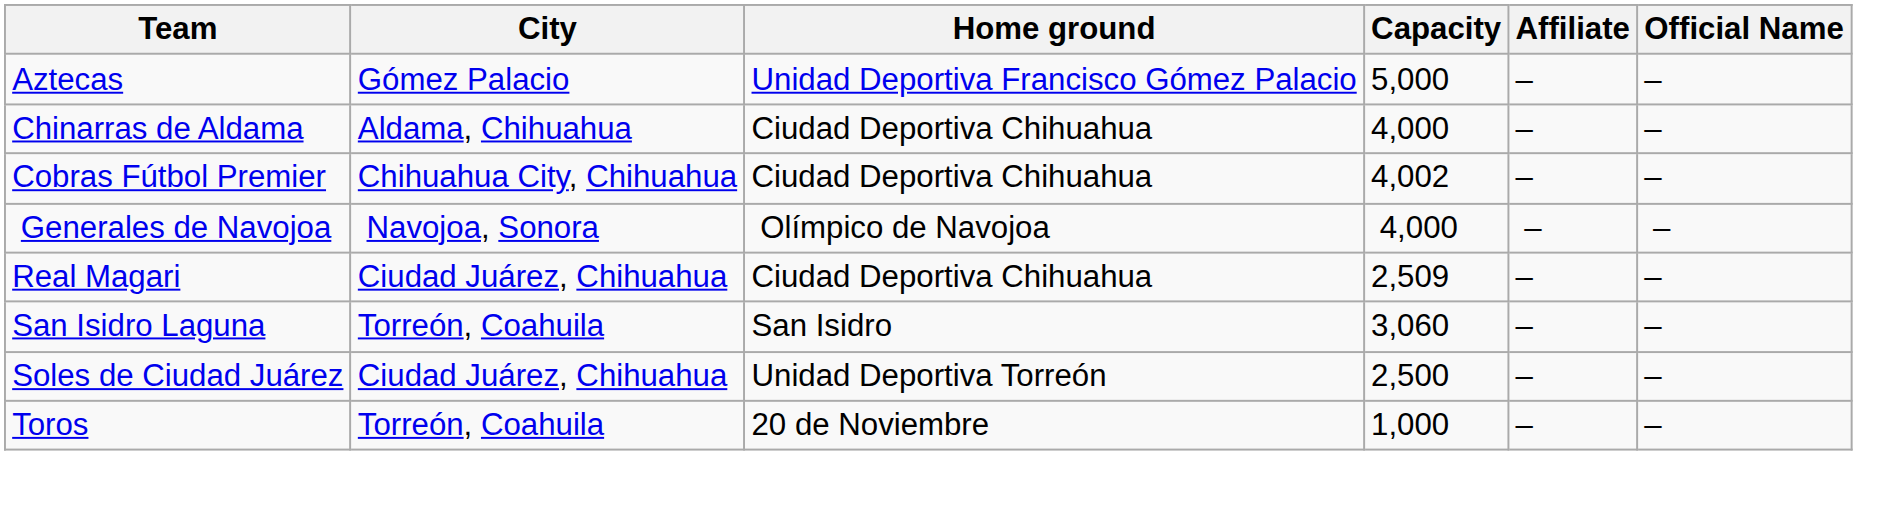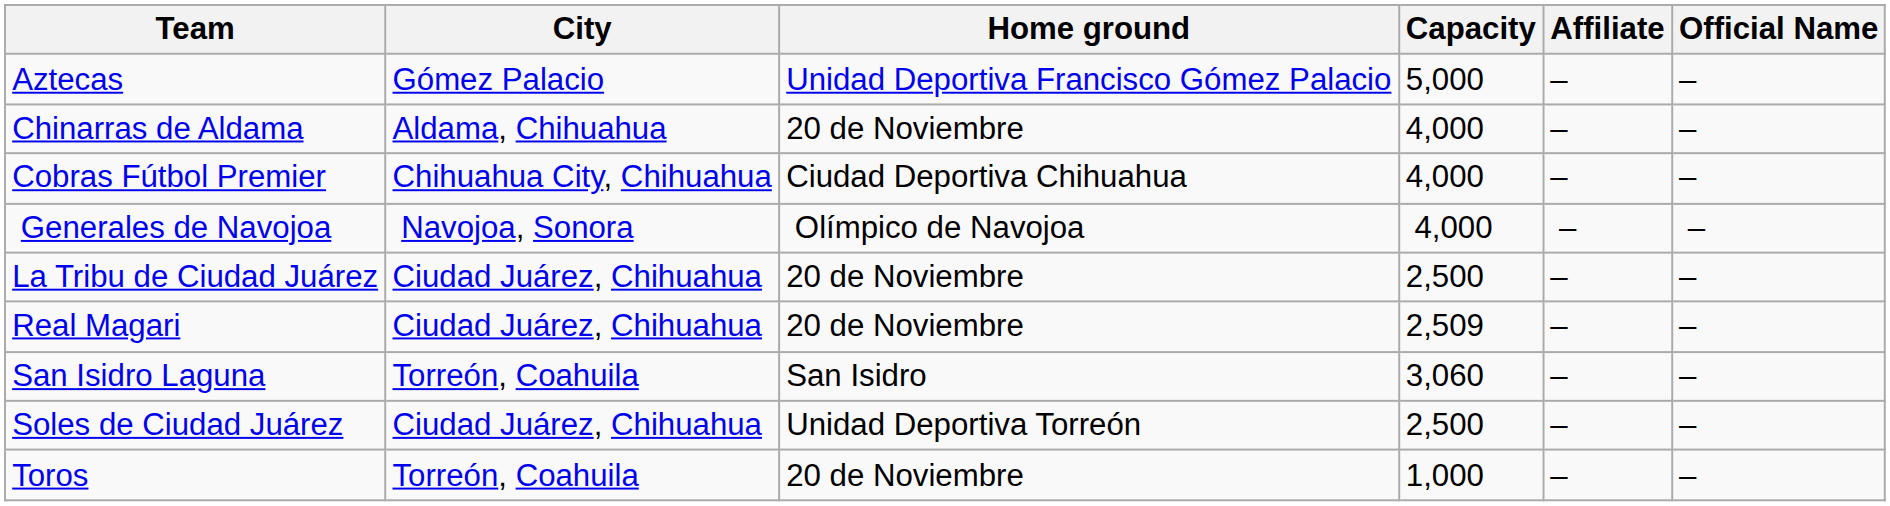Chinarras de Aldama | Home ground: Ciudad Deportiva Chihuahua -> 20 de Noviembre
Cobras Fútbol Premier | Capacity: 4,002 -> 4,000
+ row: La Tribu de Ciudad Juárez | Ciudad Juárez, Chihuahua | 20 de Noviembre | 2,500 | – | –
Real Magari | Home ground: Ciudad Deportiva Chihuahua -> 20 de Noviembre
